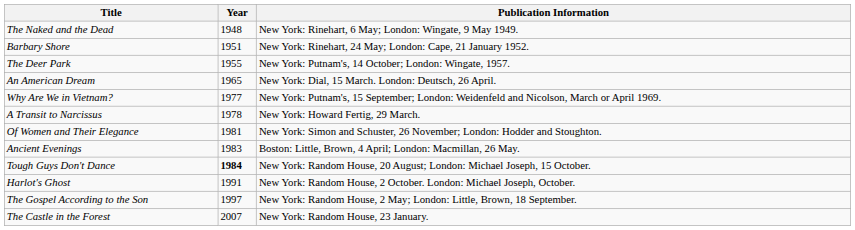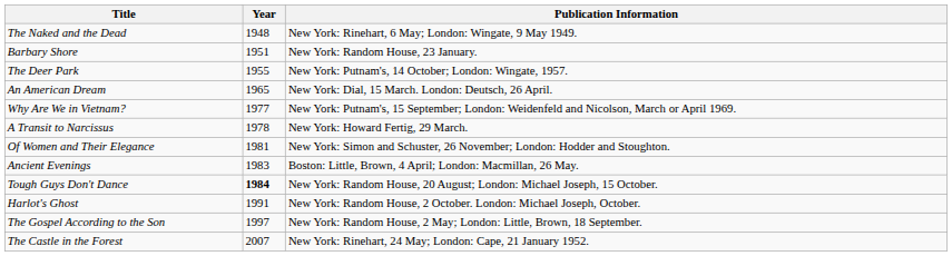Barbary Shore | Publication Information: New York: Rinehart, 24 May; London: Cape, 21 January 1952. -> New York: Random House, 23 January.
The Castle in the Forest | Publication Information: New York: Random House, 23 January. -> New York: Rinehart, 24 May; London: Cape, 21 January 1952.
